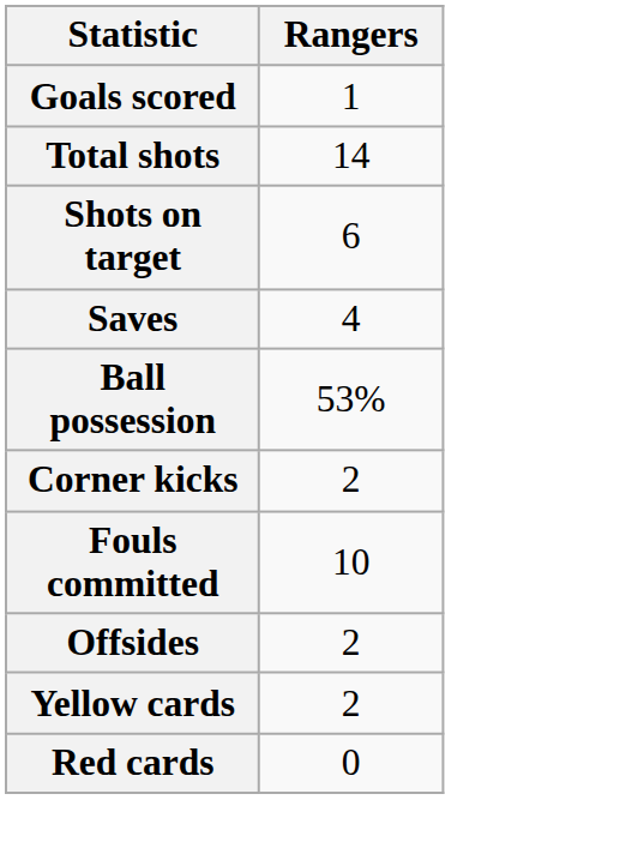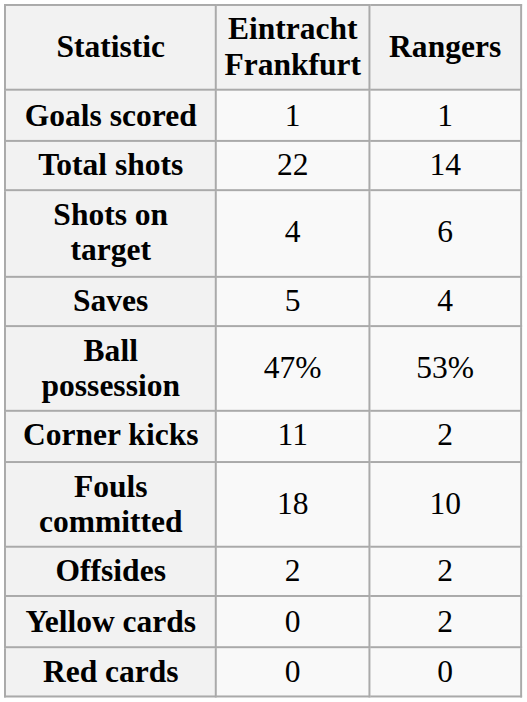+ column: Eintracht Frankfurt | 1 | 22 | 4 | 5 | 47% | 11 | 18 | 2 | 0 | 0
